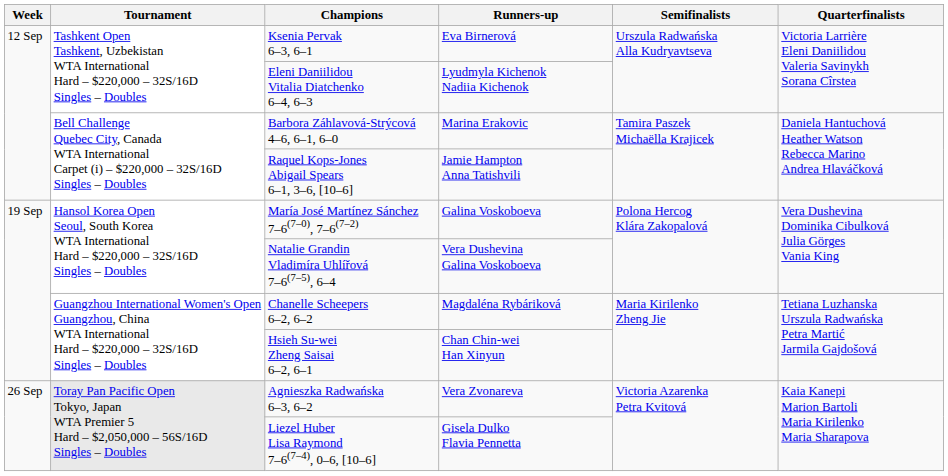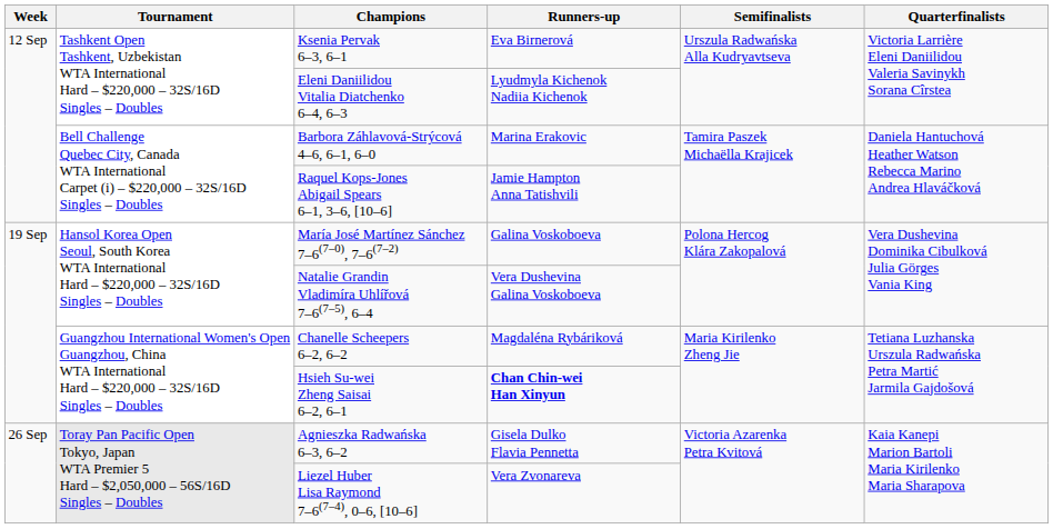Hsieh Su-wei Zheng Saisai 6–2, 6–1 | Runners-up: normal -> bold
Agnieszka Radwańska 6–3, 6–2 | Runners-up: Vera Zvonareva -> Gisela Dulko Flavia Pennetta
Liezel Huber Lisa Raymond 7–6(7–4), 0–6, [10–6] | Runners-up: Gisela Dulko Flavia Pennetta -> Vera Zvonareva
